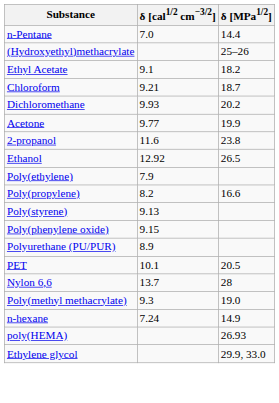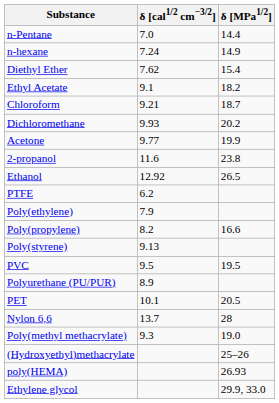rows swapped: n-hexane <-> (Hydroxyethyl)methacrylate
+ row: Diethyl Ether | 7.62 | 15.4
+ row: PTFE | 6.2
- row: Poly(phenylene oxide) | 9.15
+ row: PVC | 9.5 | 19.5
